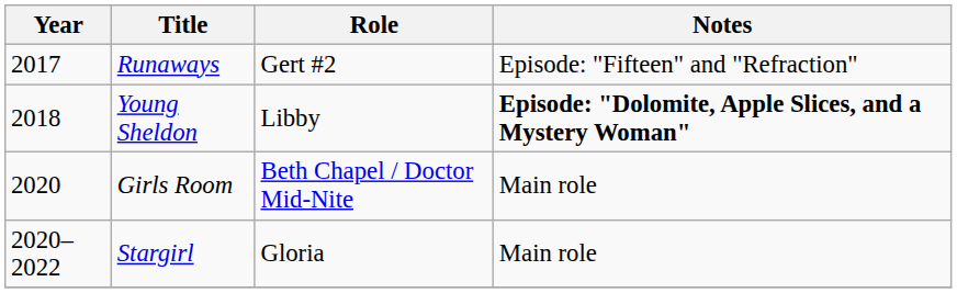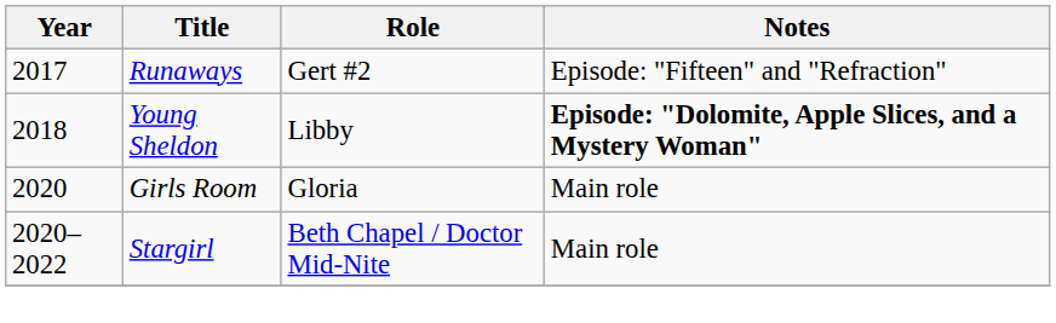Girls Room | Role: Beth Chapel / Doctor Mid-Nite -> Gloria
Stargirl | Role: Gloria -> Beth Chapel / Doctor Mid-Nite
